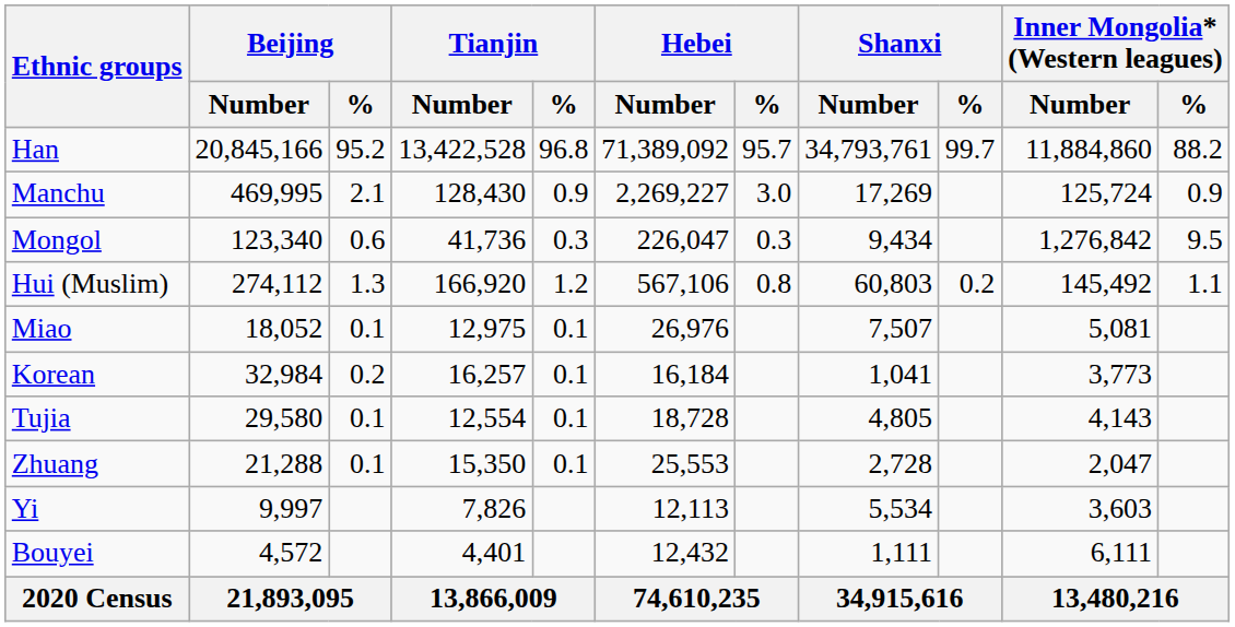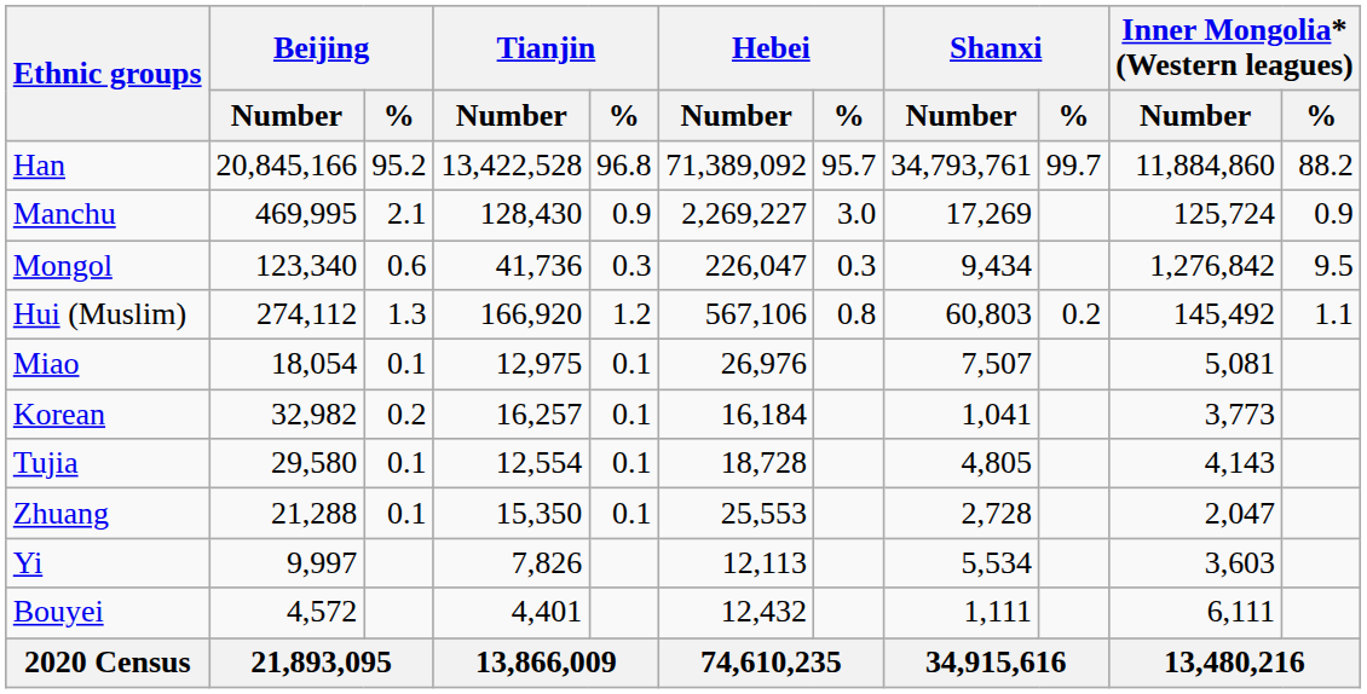Miao | Beijing / Number: 18,052 -> 18,054
Korean | Beijing / Number: 32,984 -> 32,982
